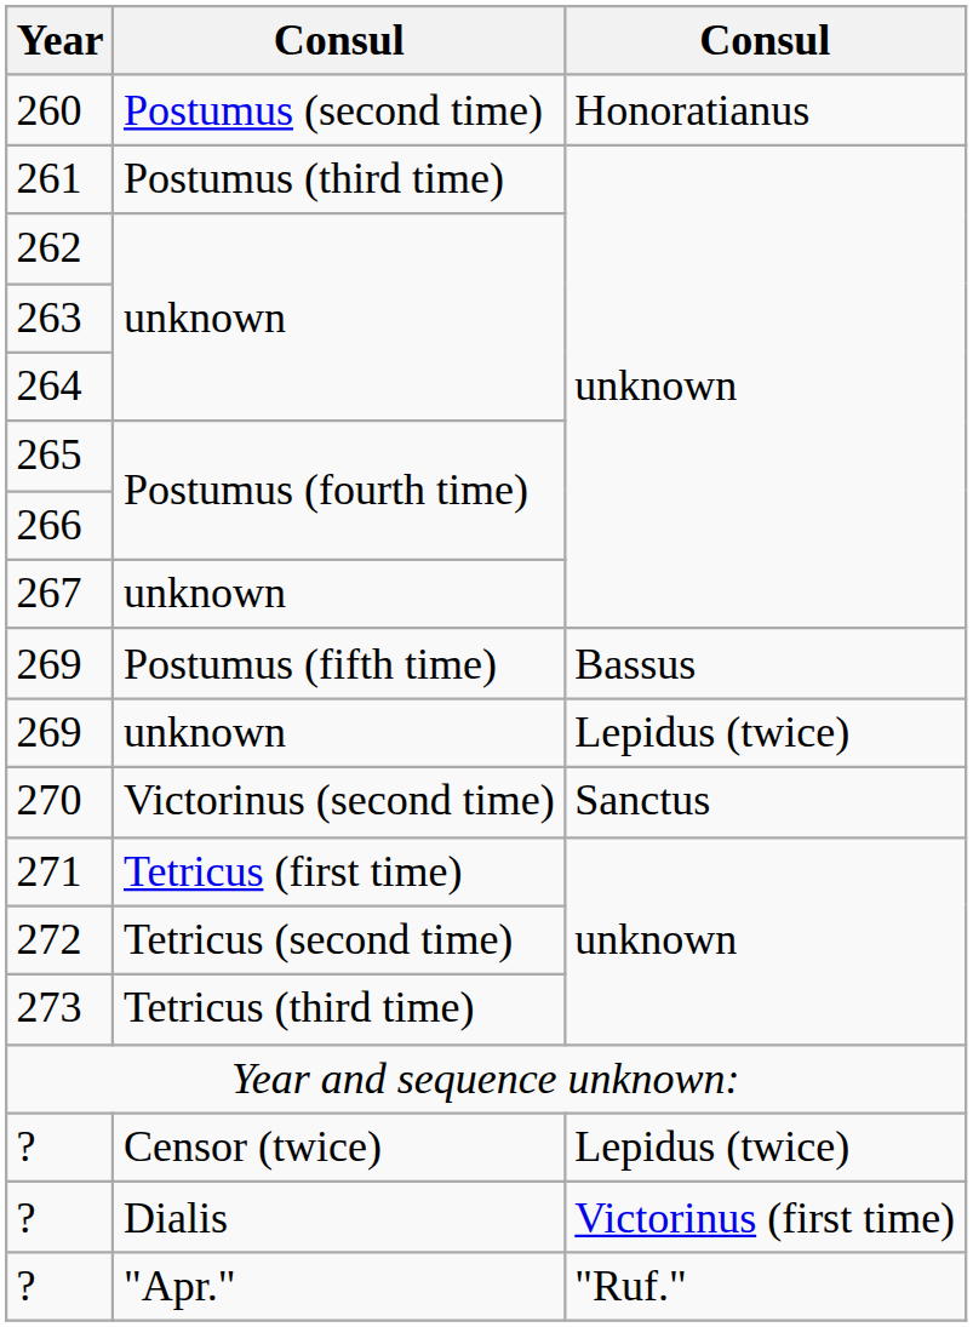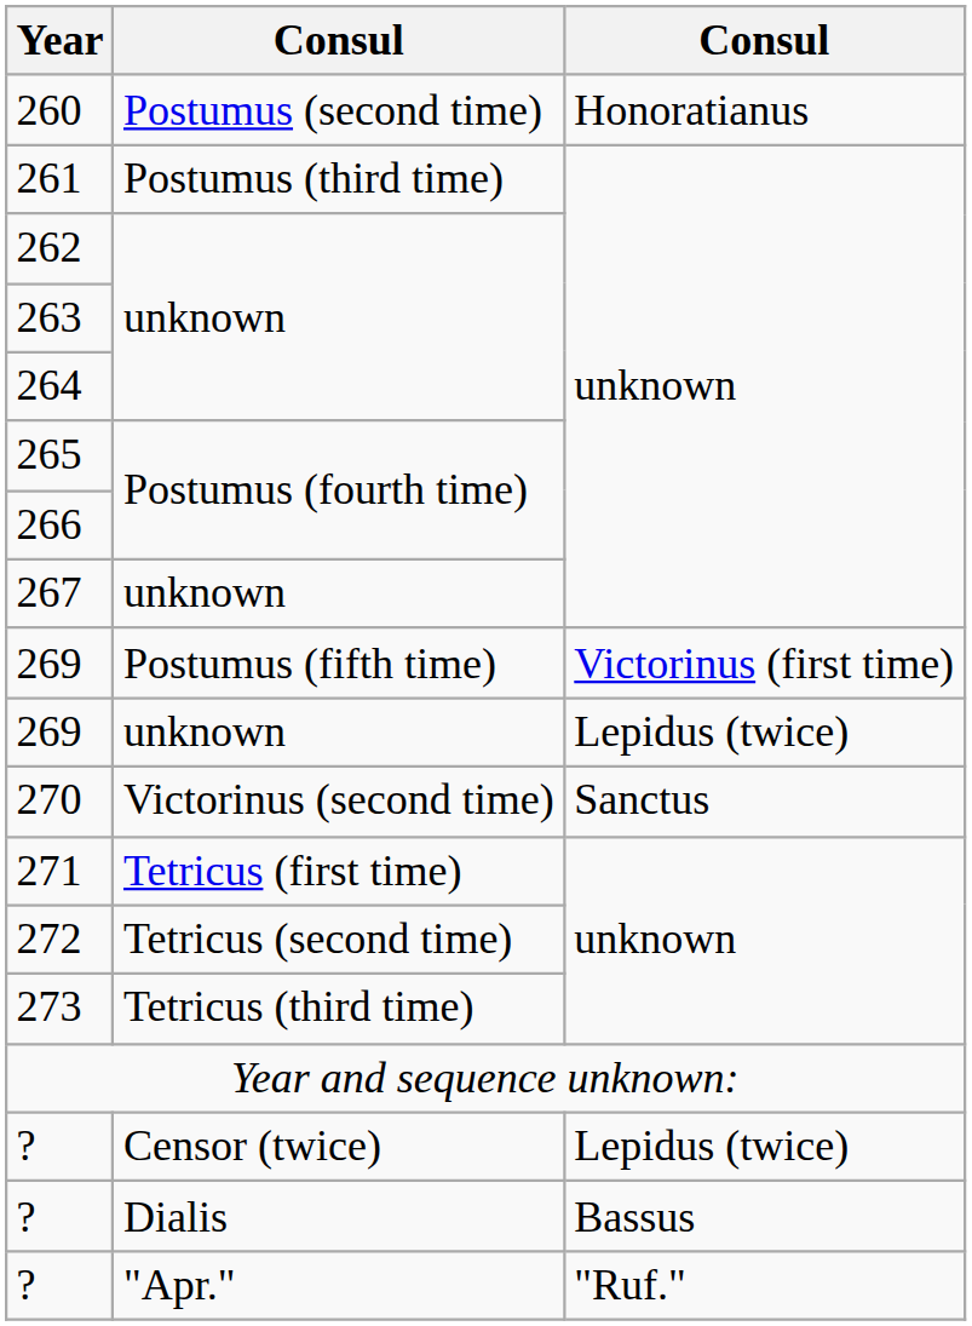269 / Postumus (fifth time) | column 3: Bassus -> Victorinus (first time)
? / Dialis | column 3: Victorinus (first time) -> Bassus
